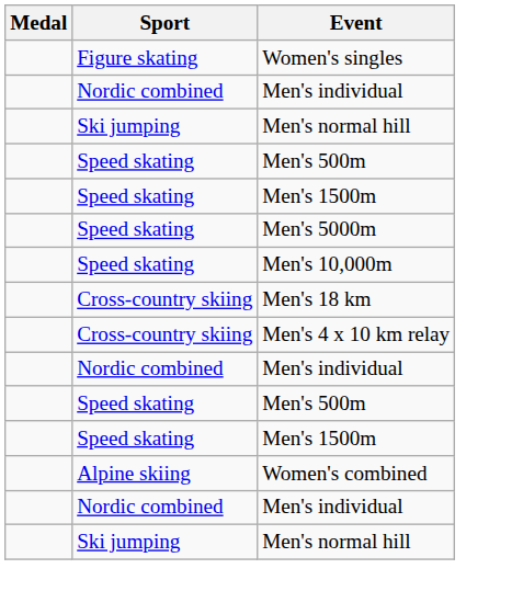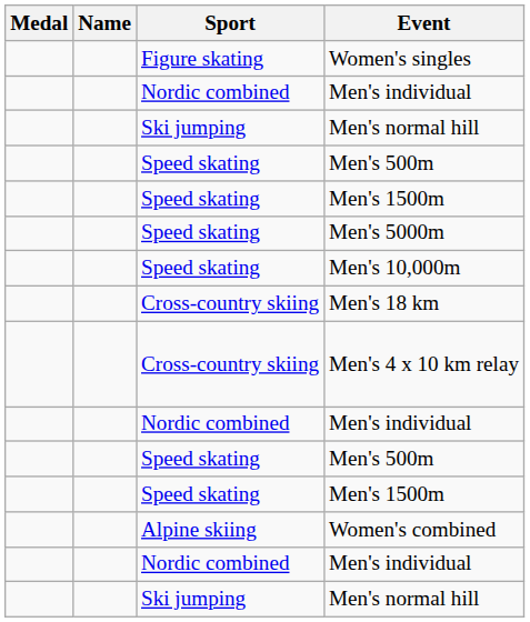+ column: Name
